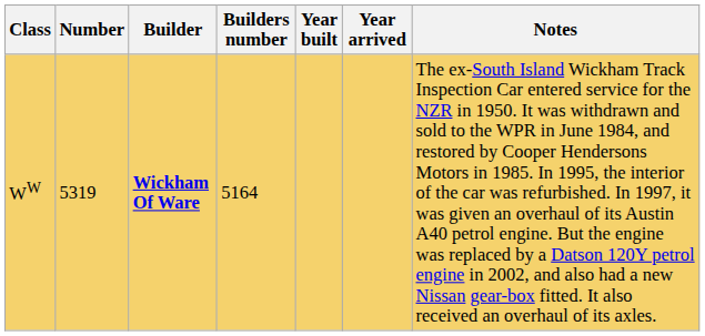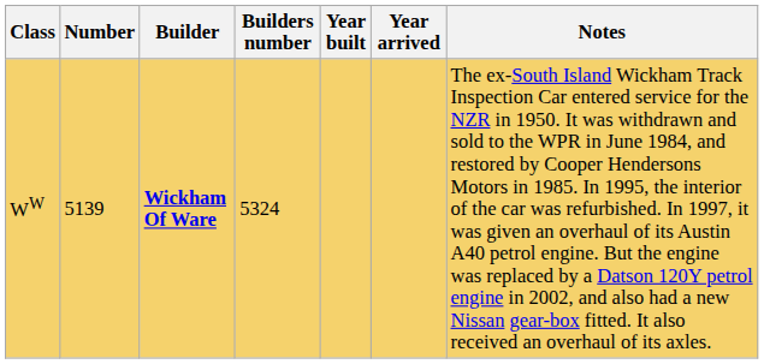WW | Number: 5319 -> 5139
WW | Builders number: 5164 -> 5324
